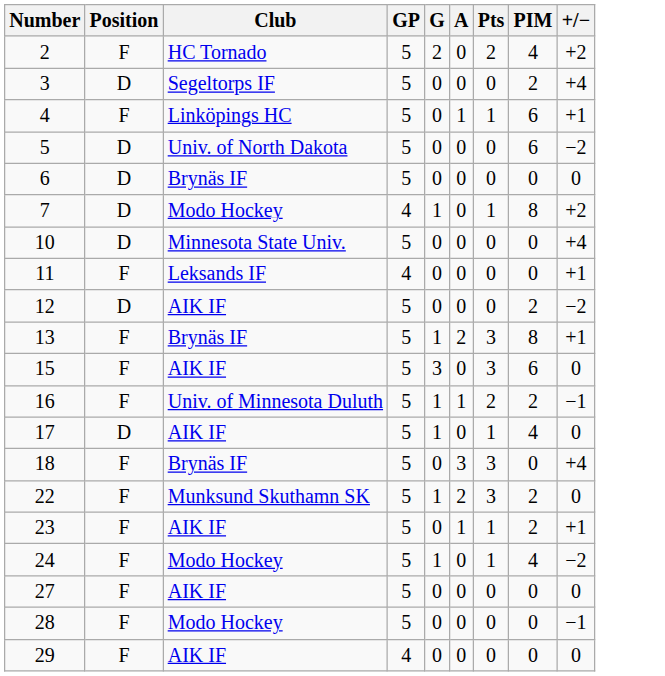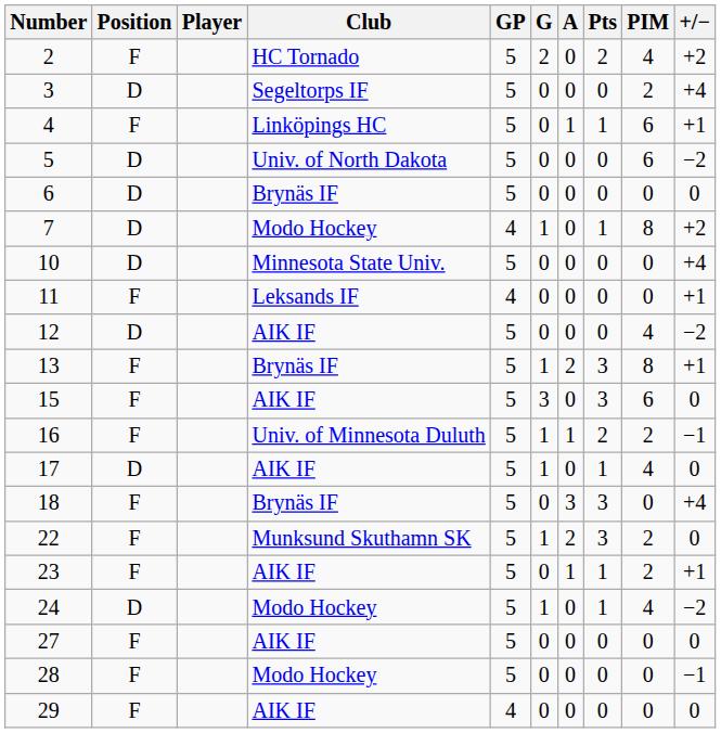+ column: Player
12 | PIM: 2 -> 4
24 | Position: F -> D
